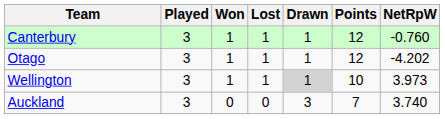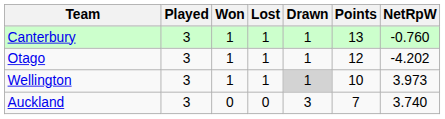Canterbury | Points: 12 -> 13
